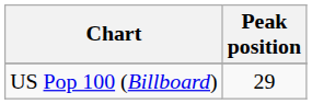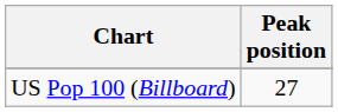US Pop 100 (Billboard) | Peak position: 29 -> 27
